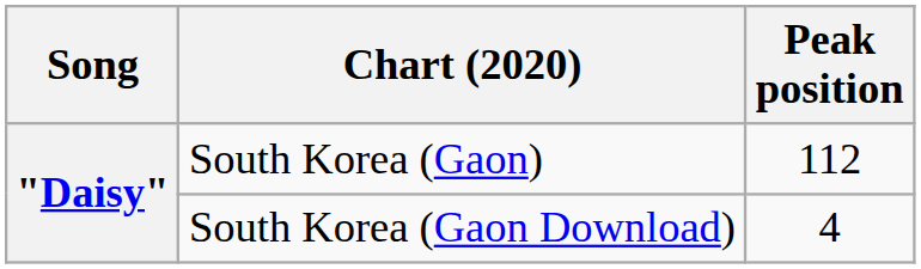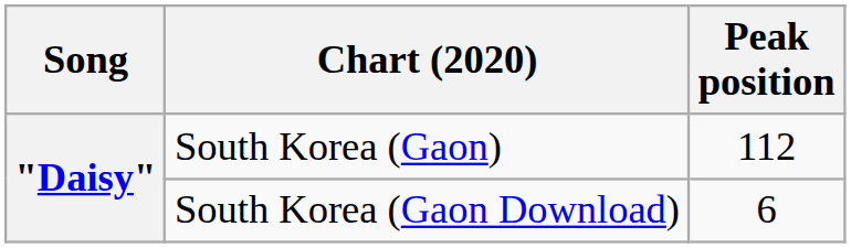South Korea (Gaon Download) | Peak position: 4 -> 6
